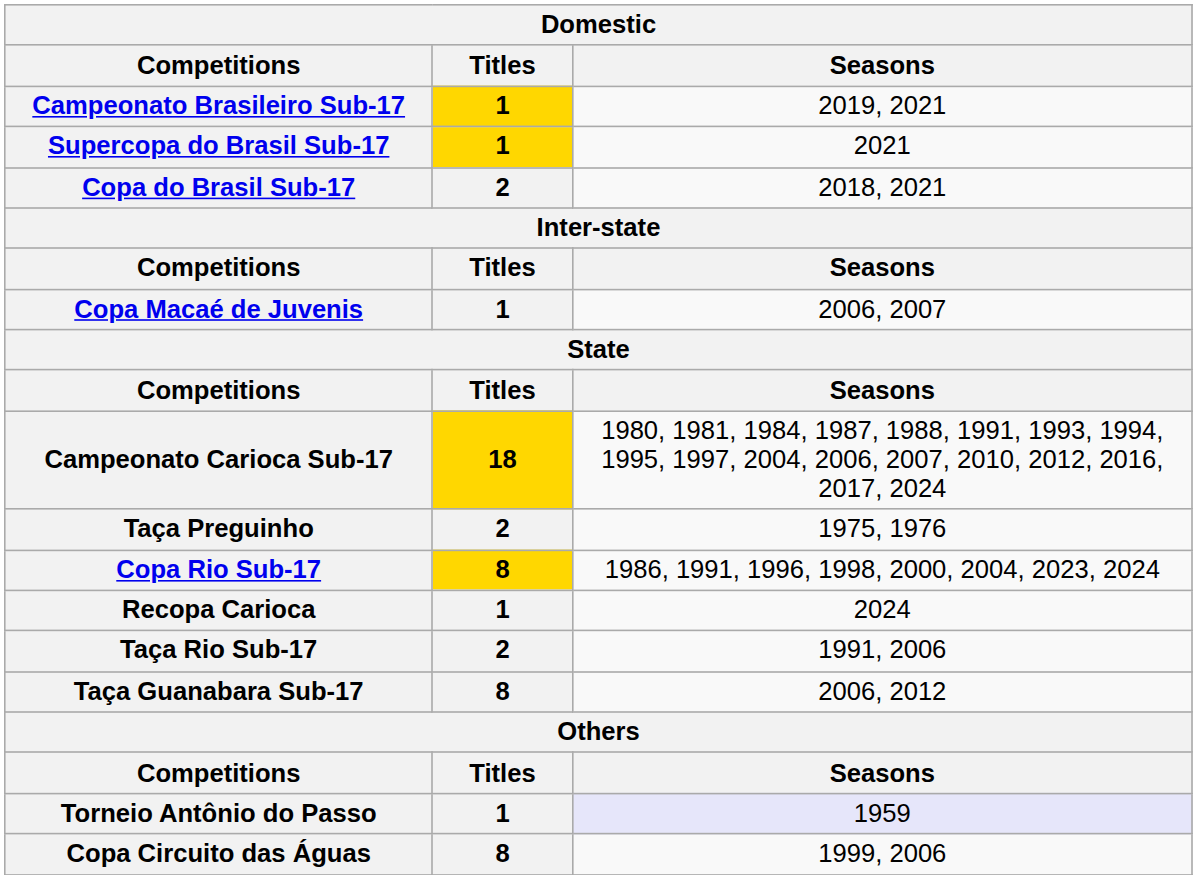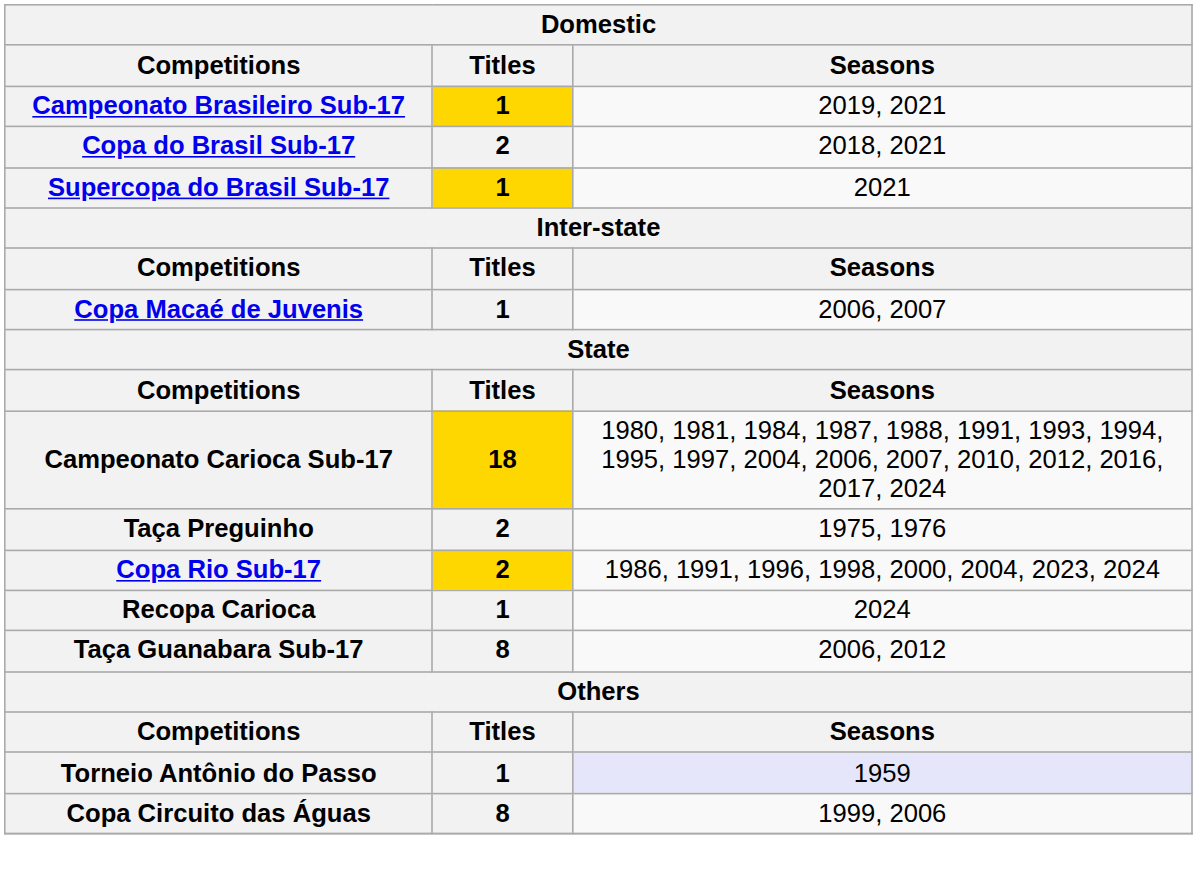rows swapped: Copa do Brasil Sub-17 <-> Supercopa do Brasil Sub-17
Copa Rio Sub-17 | Titles: 8 -> 2
- row: Taça Rio Sub-17 | 2 | 1991, 2006
